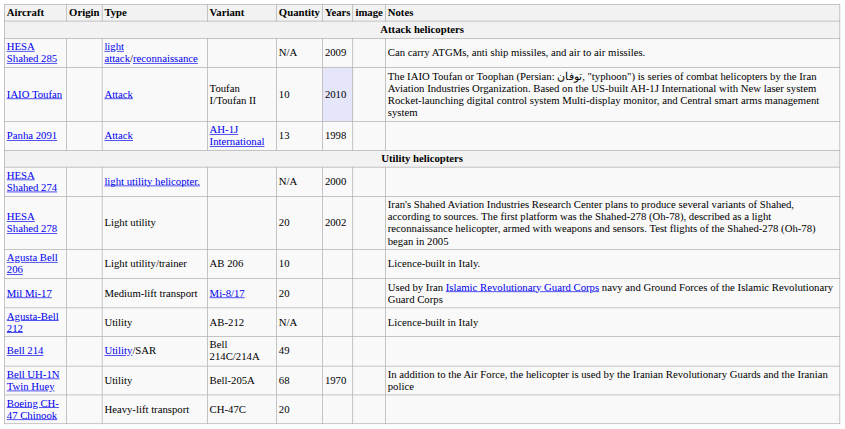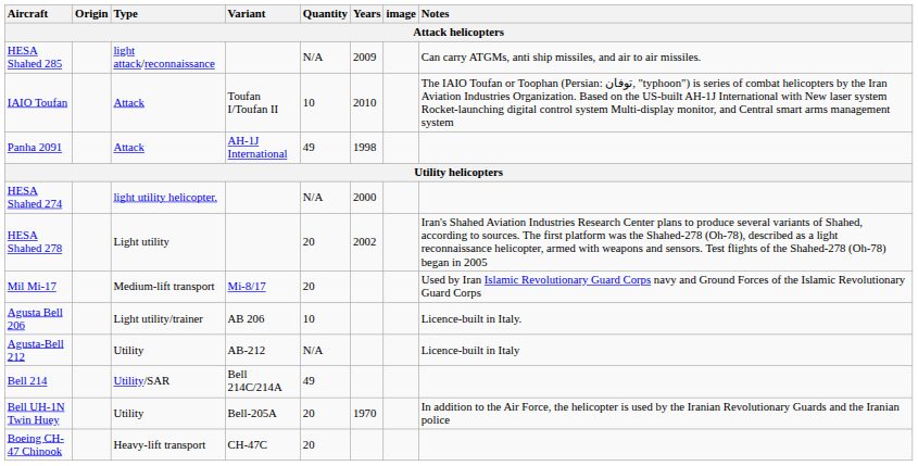IAIO Toufan | Years: lavender background -> no background
Panha 2091 | Quantity: 13 -> 49
rows swapped: Mil Mi-17 <-> Agusta Bell 206
Bell UH-1N Twin Huey | Quantity: 68 -> 20
